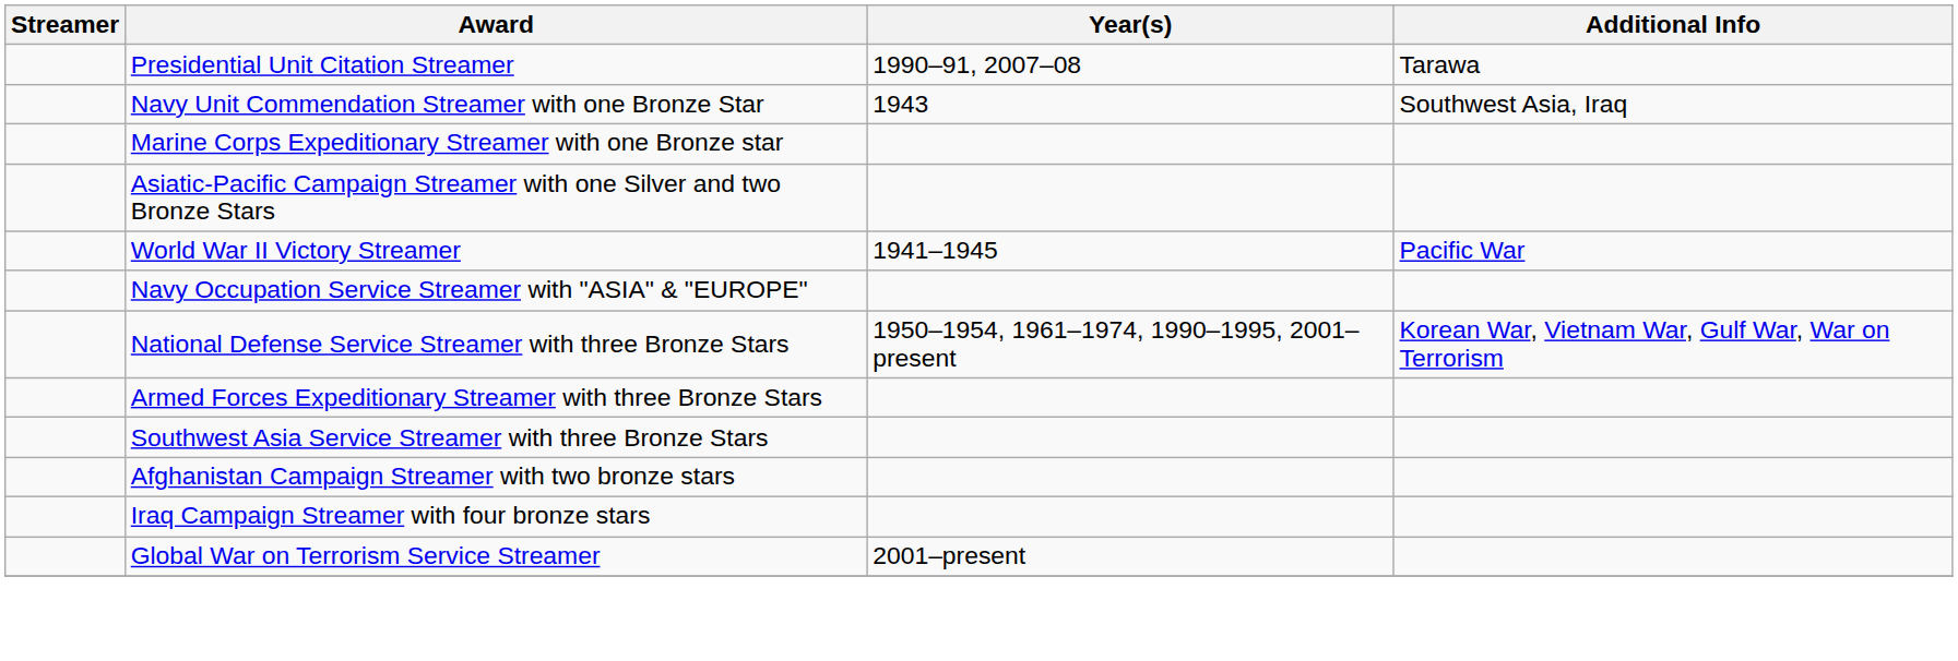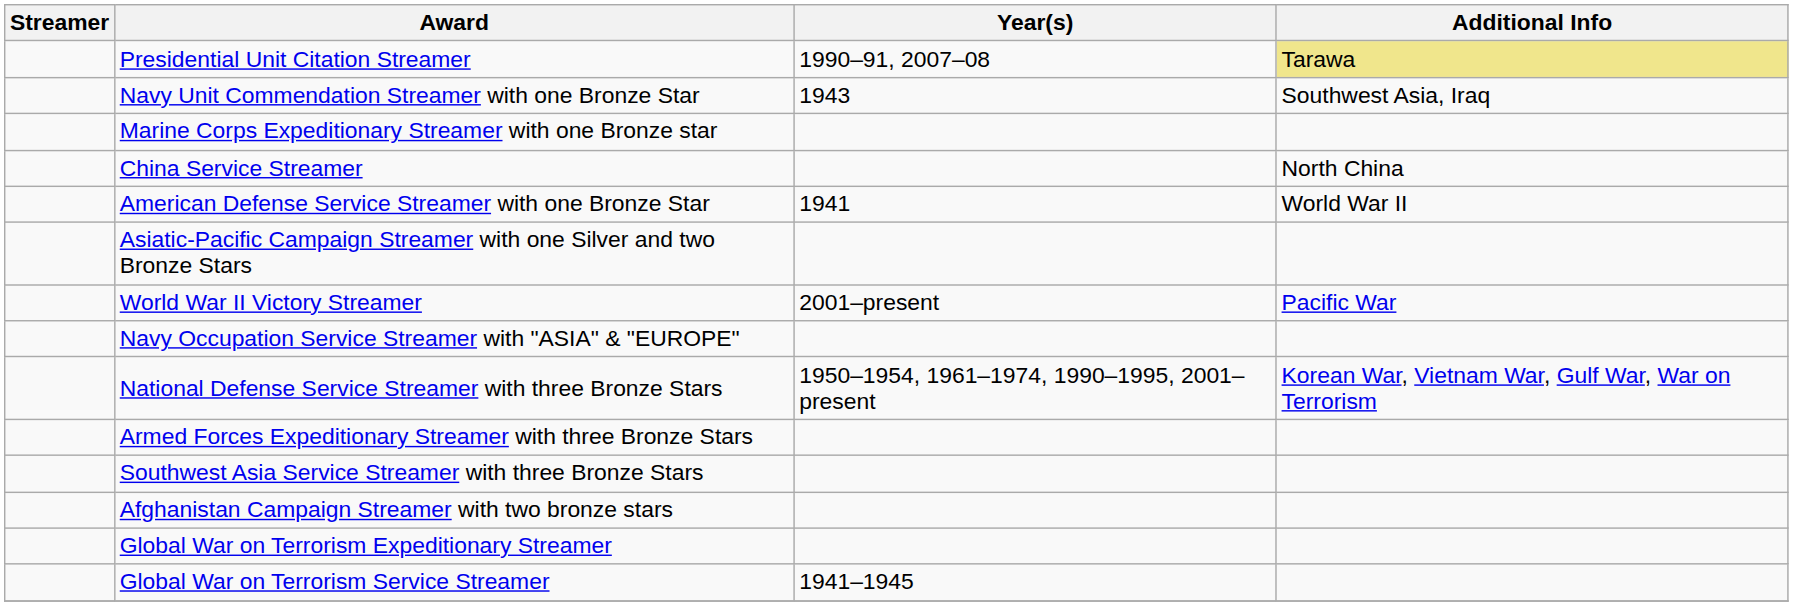Presidential Unit Citation Streamer | Additional Info: no background -> khaki background
+ row: China Service Streamer | North China
+ row: American Defense Service Streamer with one Bronze Star | 1941 | World War II
World War II Victory Streamer | Year(s): 1941–1945 -> 2001–present
- row: Iraq Campaign Streamer with four bronze stars
+ row: Global War on Terrorism Expeditionary Streamer
Global War on Terrorism Service Streamer | Year(s): 2001–present -> 1941–1945
